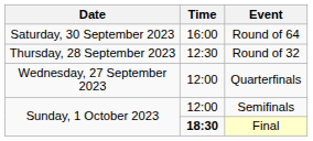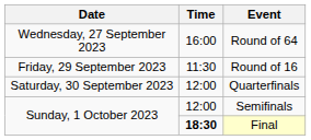Round of 64 | Date: Saturday, 30 September 2023 -> Wednesday, 27 September 2023
- row: Thursday, 28 September 2023 | 12:30 | Round of 32
+ row: Friday, 29 September 2023 | 11:30 | Round of 16
Quarterfinals | Date: Wednesday, 27 September 2023 -> Saturday, 30 September 2023
